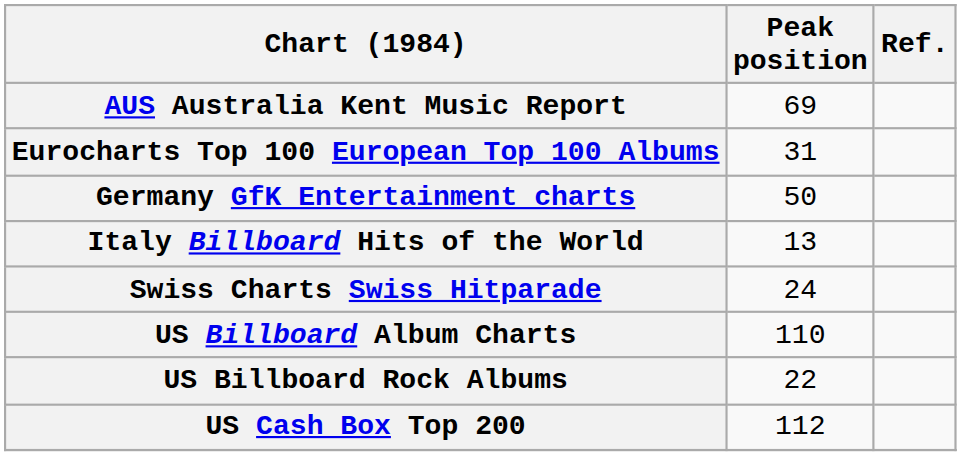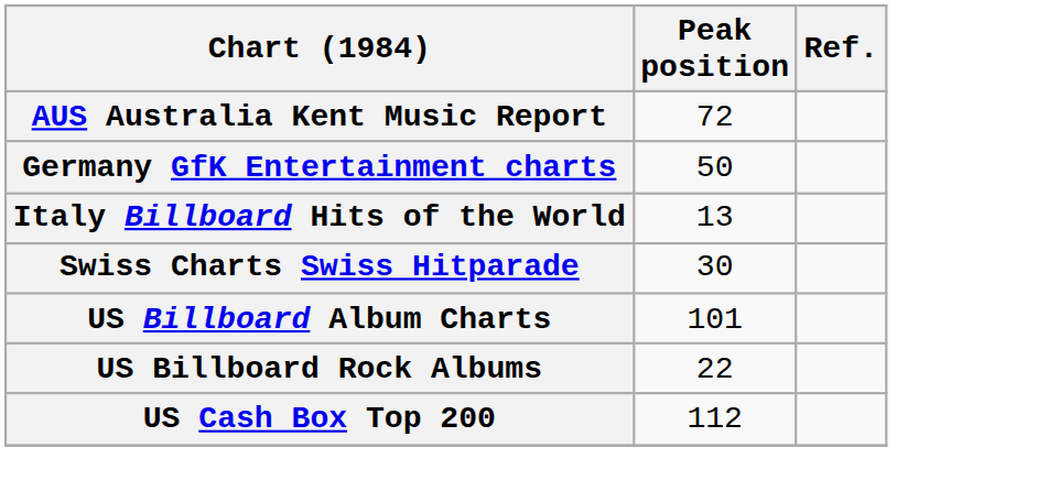AUS Australia Kent Music Report | Peak position: 69 -> 72
- row: Eurocharts Top 100 European Top 100 Albums | 31
Swiss Charts Swiss Hitparade | Peak position: 24 -> 30
US Billboard Album Charts | Peak position: 110 -> 101
